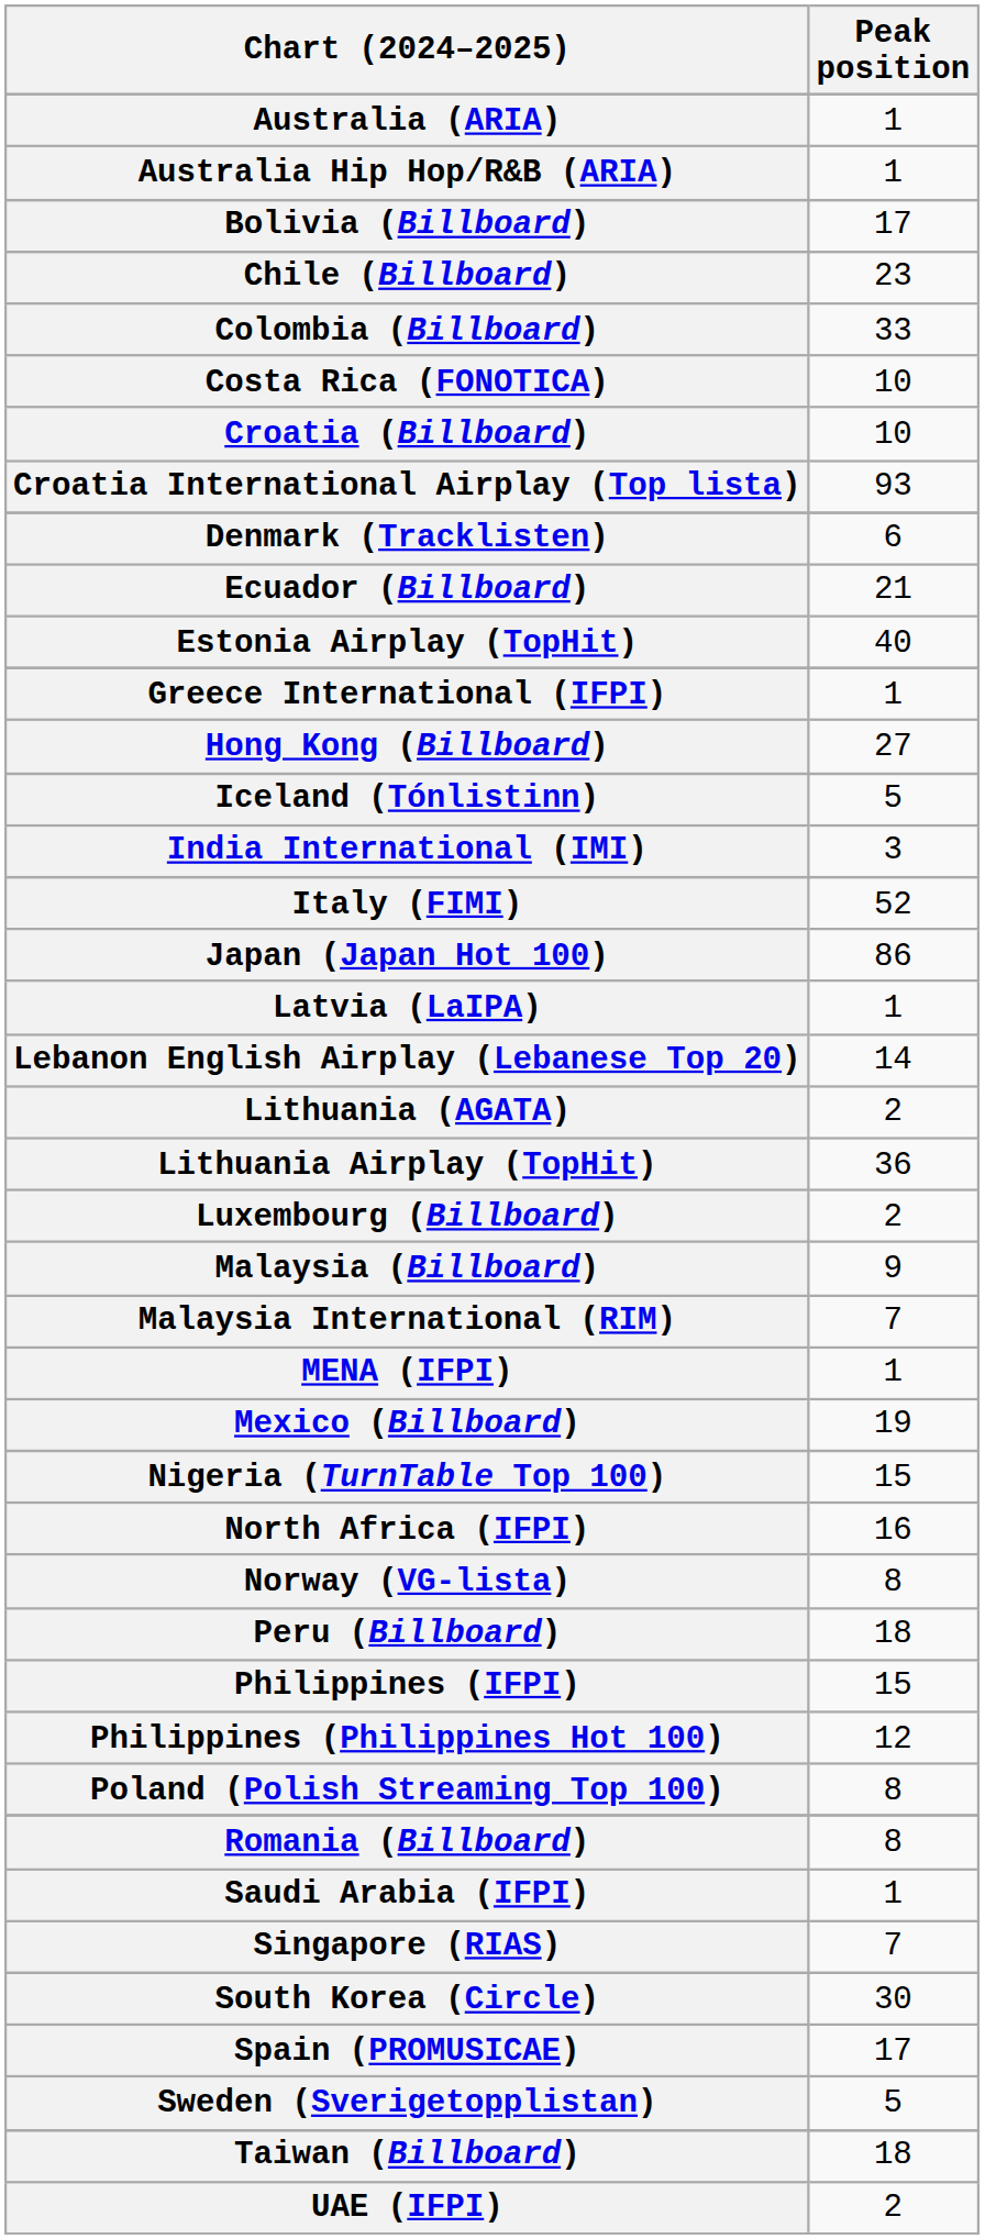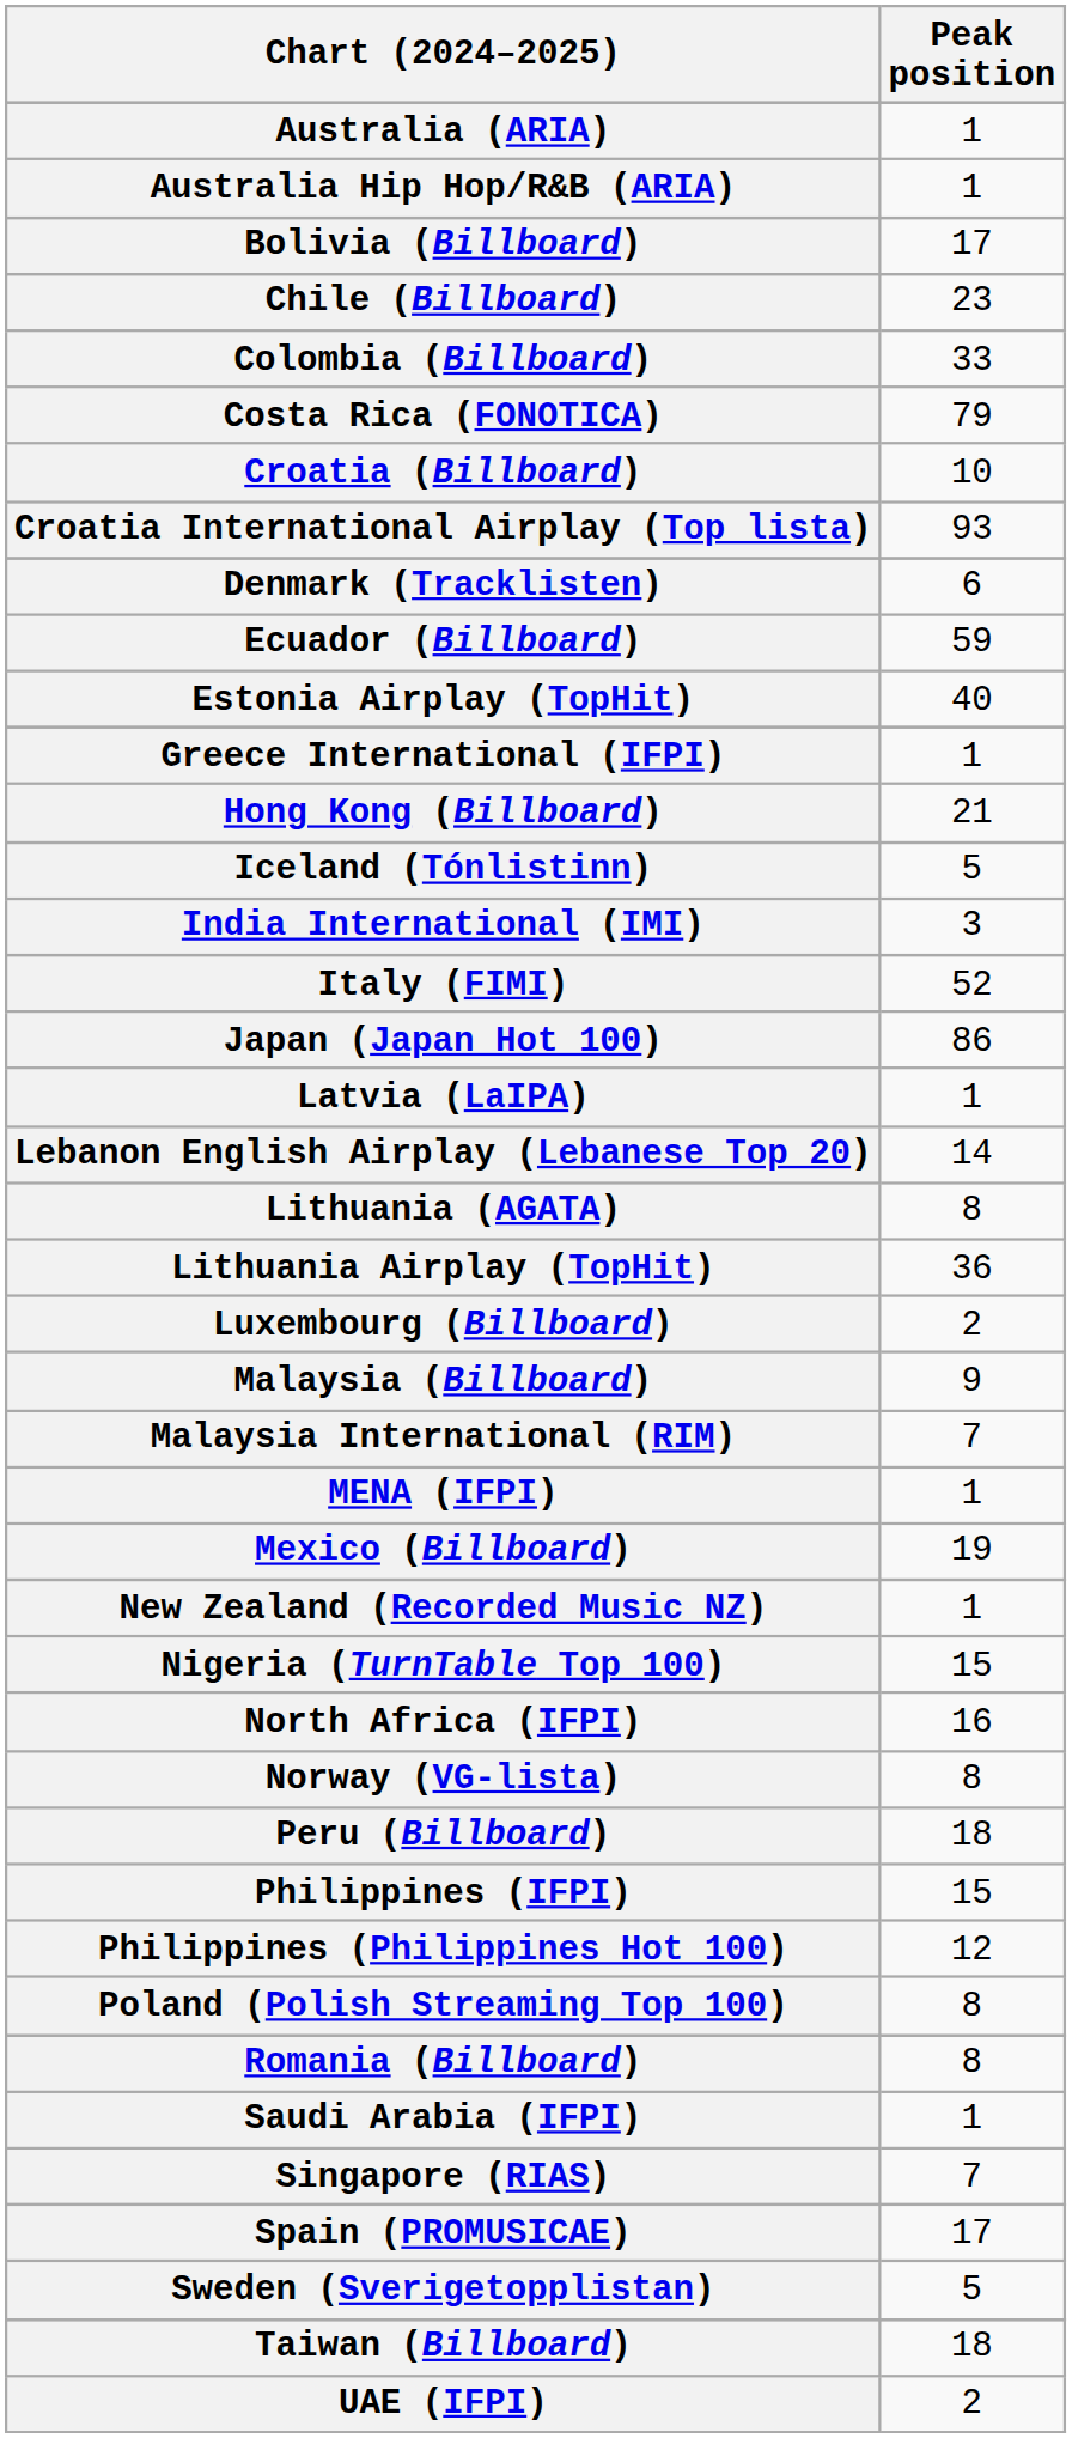Costa Rica (FONOTICA) | Peak position: 10 -> 79
Ecuador (Billboard) | Peak position: 21 -> 59
Hong Kong (Billboard) | Peak position: 27 -> 21
Lithuania (AGATA) | Peak position: 2 -> 8
+ row: New Zealand (Recorded Music NZ) | 1
- row: South Korea (Circle) | 30
